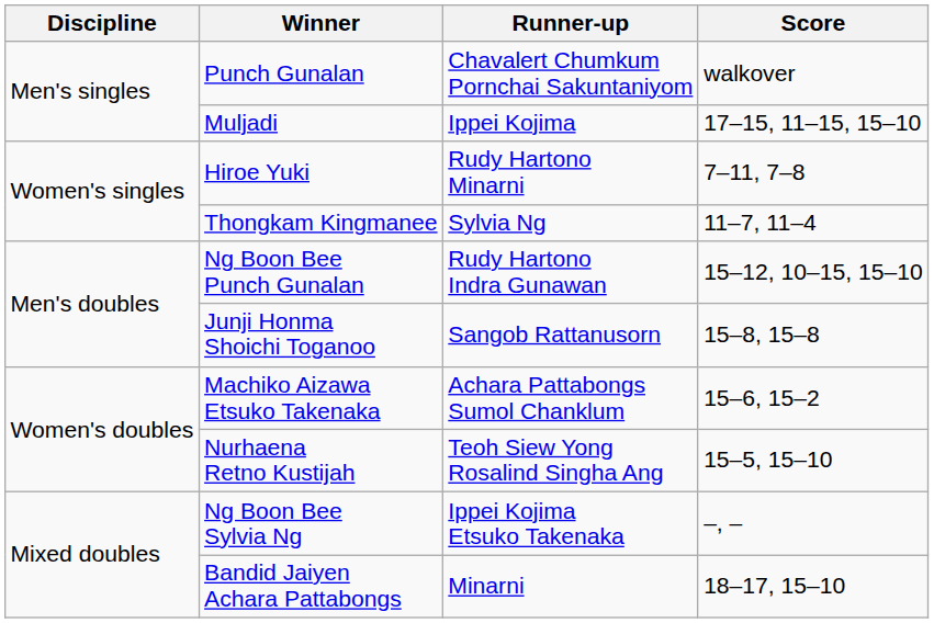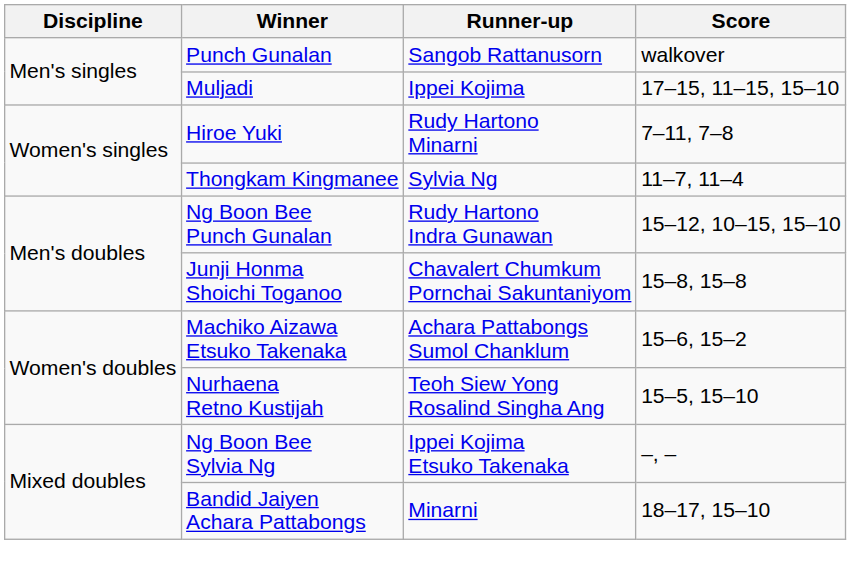Punch Gunalan | Runner-up: Chavalert Chumkum Pornchai Sakuntaniyom -> Sangob Rattanusorn
Junji Honma Shoichi Toganoo | Runner-up: Sangob Rattanusorn -> Chavalert Chumkum Pornchai Sakuntaniyom
